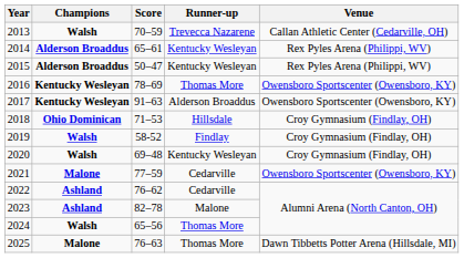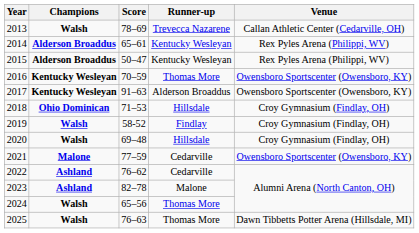2013 | Score: 70–59 -> 78–69
2016 | Score: 78–69 -> 70–59
2020 | Runner-up: Kentucky Wesleyan -> Hillsdale
2025 | Champions: Malone -> Walsh
